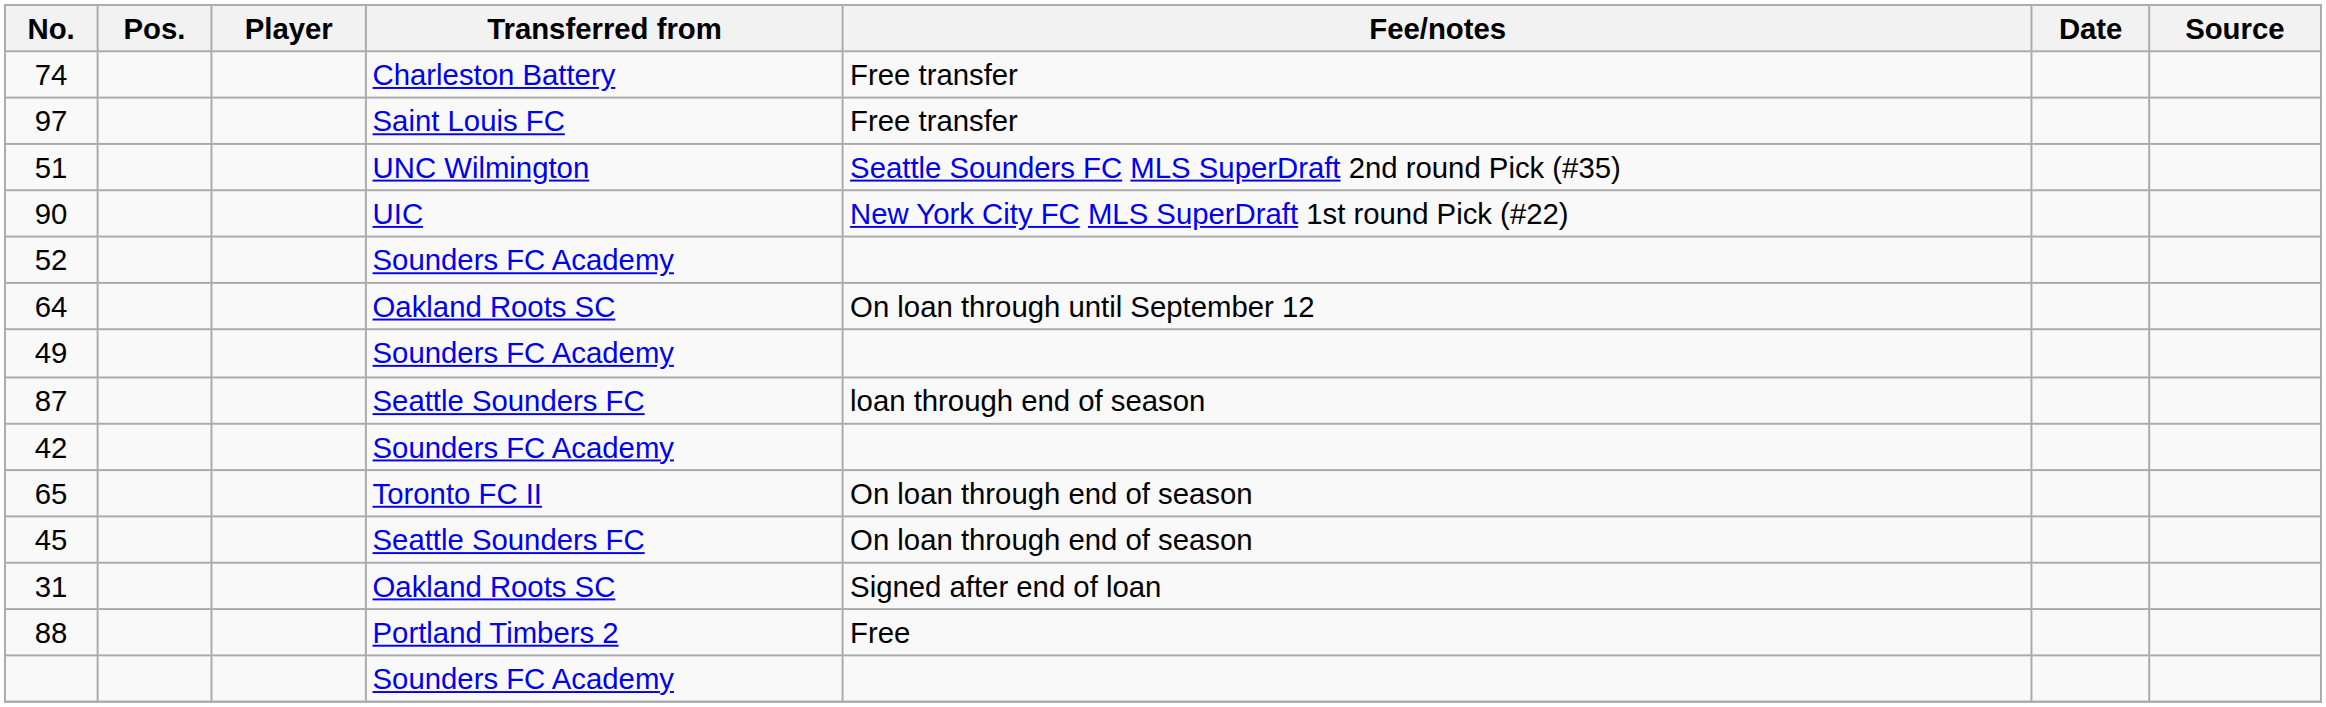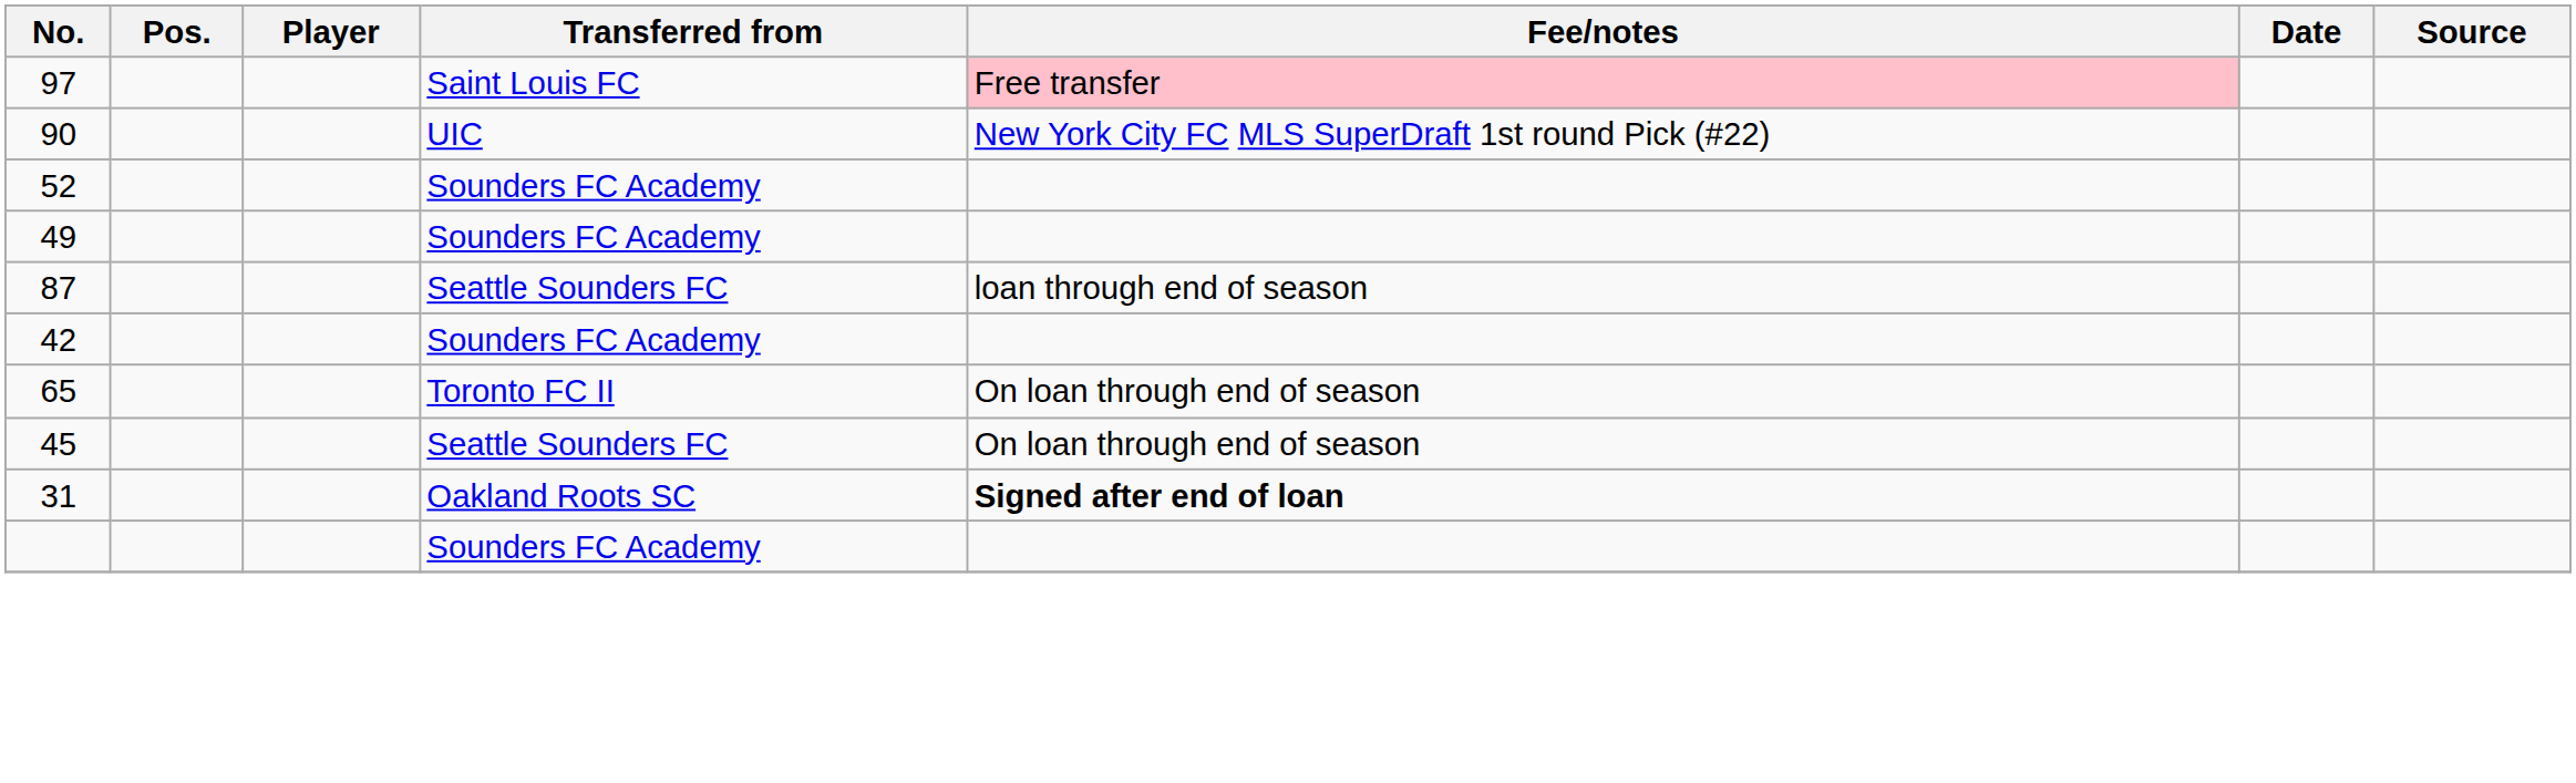- row: 74 | Charleston Battery | Free transfer
97 | Fee/notes: no background -> pink background
- row: 51 | UNC Wilmington | Seattle Sounders FC MLS SuperDraft 2nd round Pick (#35)
- row: 64 | Oakland Roots SC | On loan through until September 12
31 | Fee/notes: normal -> bold
- row: 88 | Portland Timbers 2 | Free
